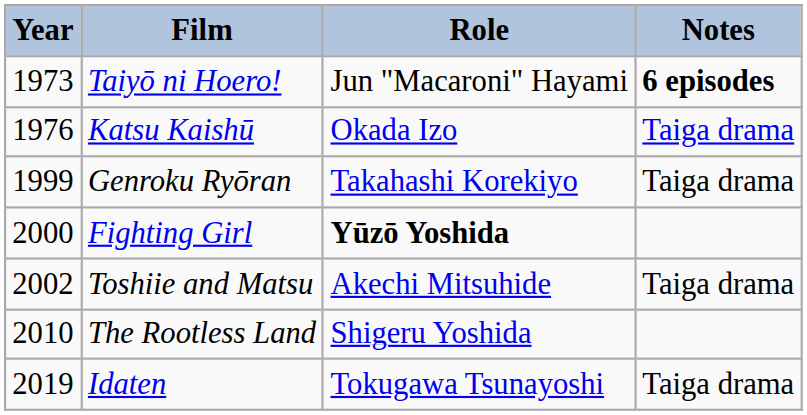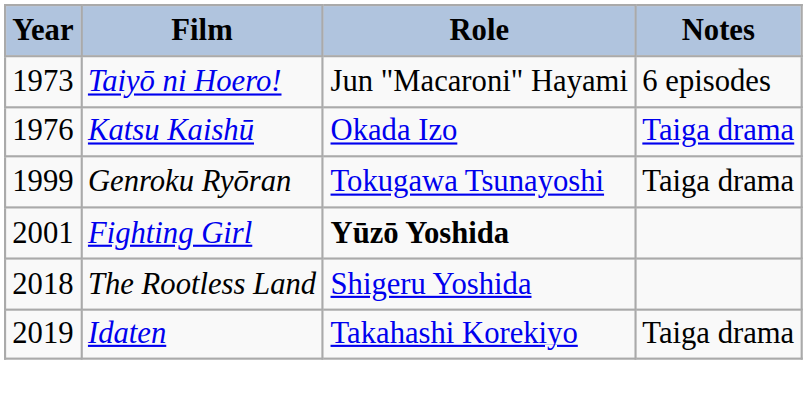Taiyō ni Hoero! | Notes: bold -> normal
Genroku Ryōran | Role: Takahashi Korekiyo -> Tokugawa Tsunayoshi
Fighting Girl | Year: 2000 -> 2001
- row: 2002 | Toshiie and Matsu | Akechi Mitsuhide | Taiga drama
The Rootless Land | Year: 2010 -> 2018
Idaten | Role: Tokugawa Tsunayoshi -> Takahashi Korekiyo
